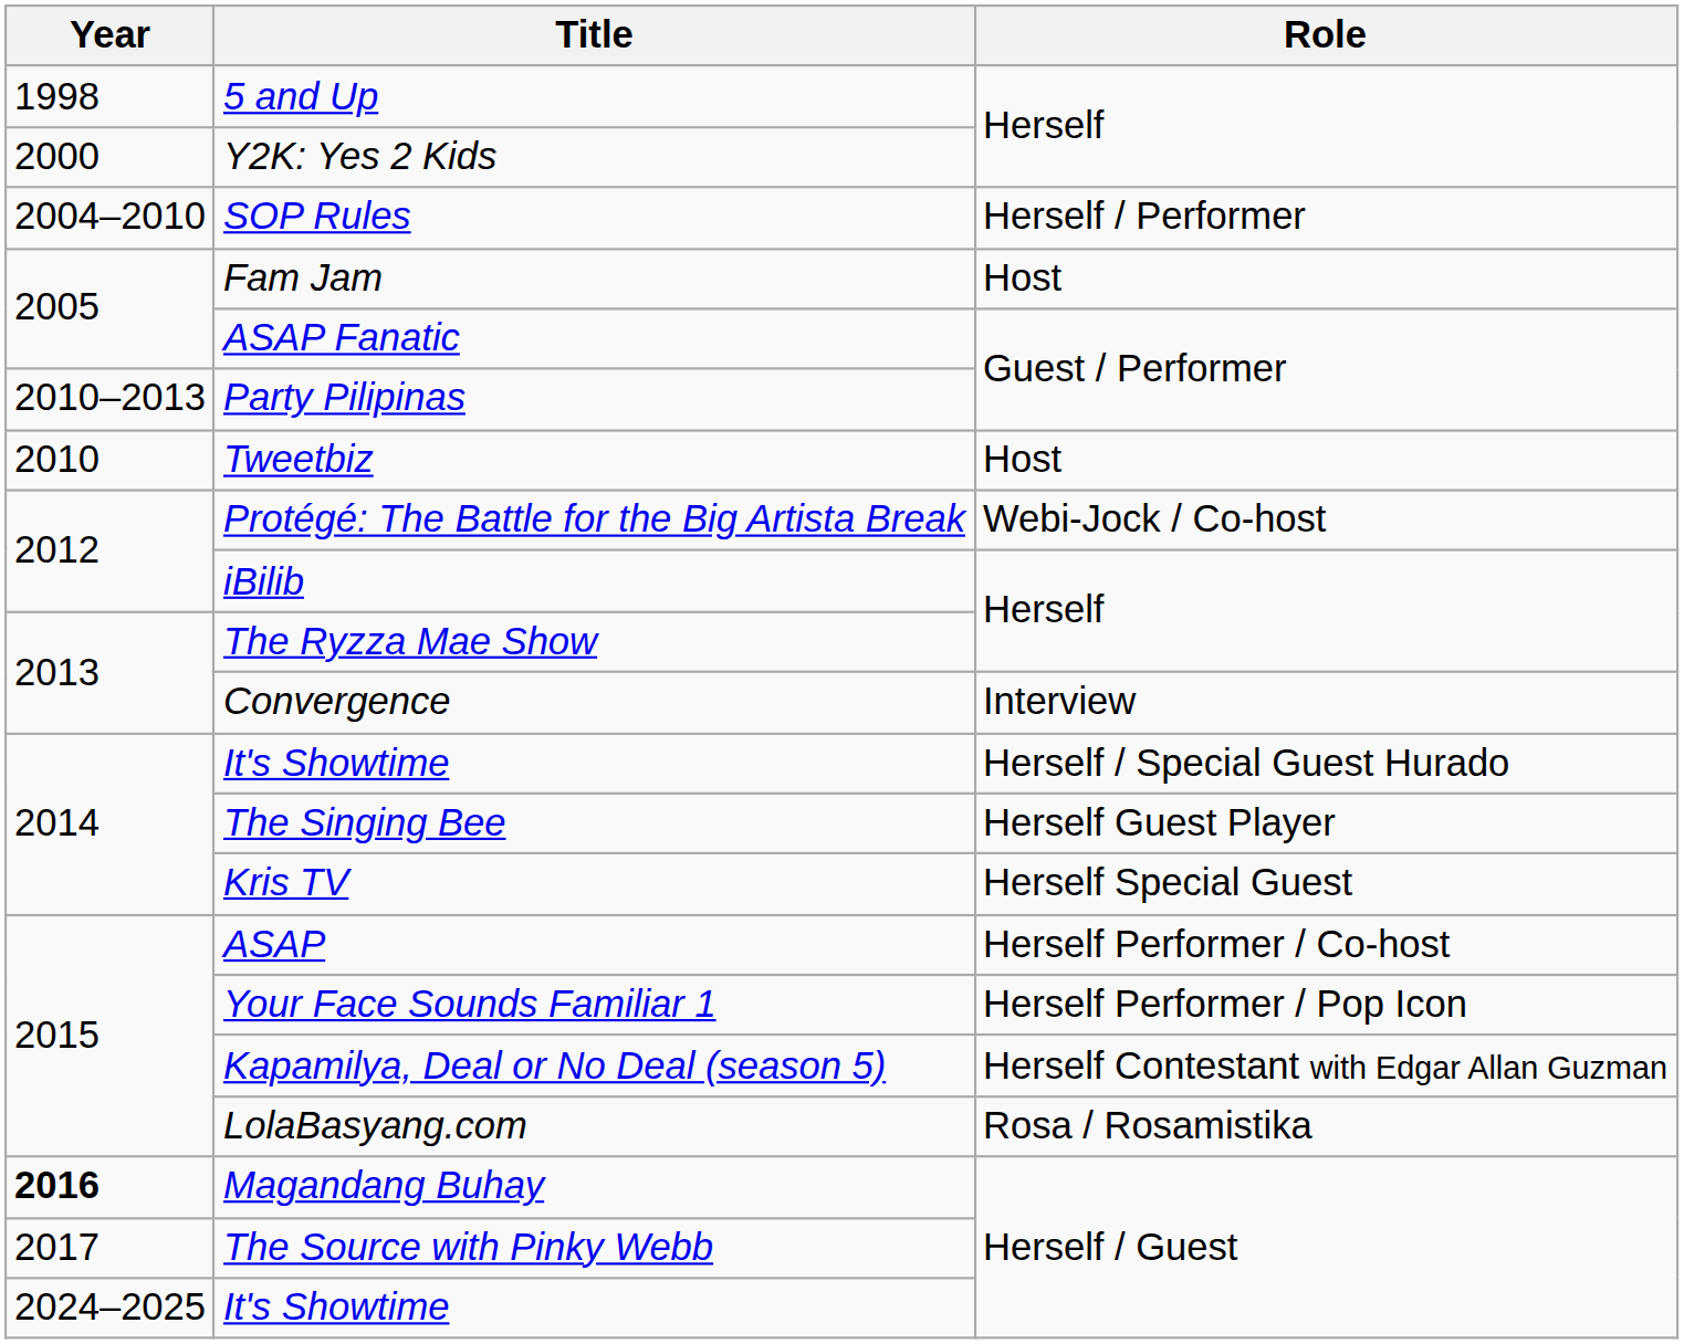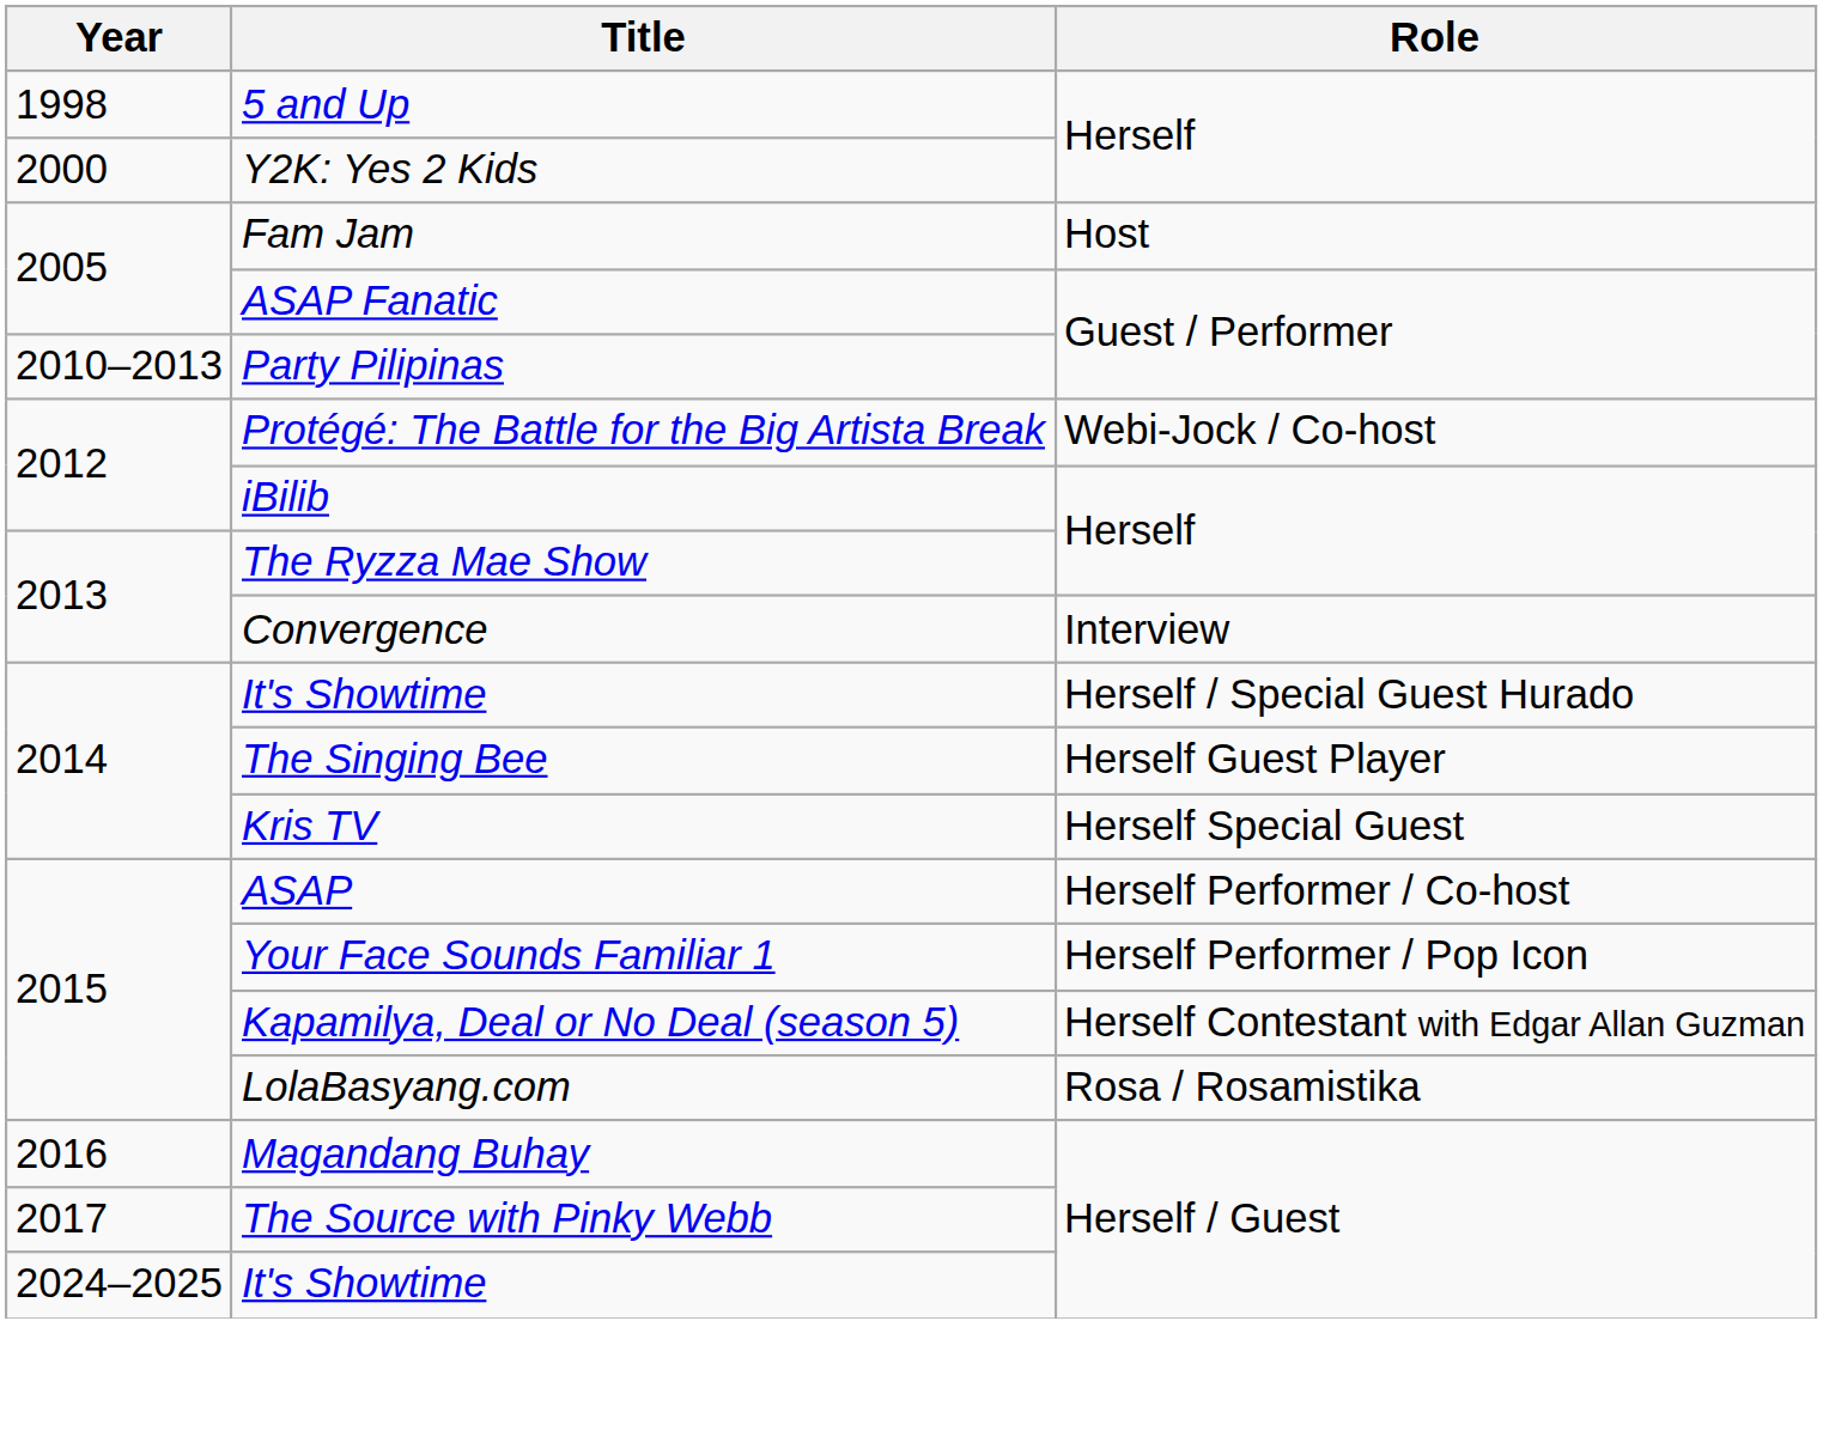- row: 2004–2010 | SOP Rules | Herself / Performer
- row: 2010 | Tweetbiz | Host
Magandang Buhay | Year: bold -> normal
